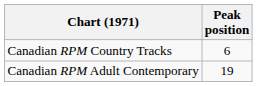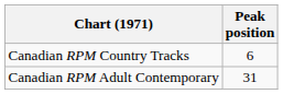Canadian RPM Adult Contemporary | Peak position: 19 -> 31
